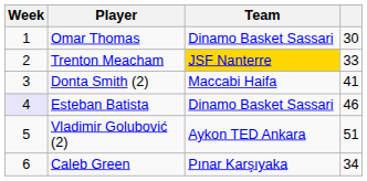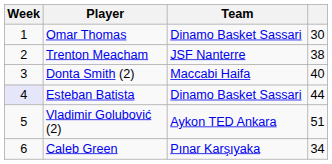Trenton Meacham | Team: gold background -> no background
Trenton Meacham | column 4: 33 -> 38
Donta Smith (2) | column 4: 41 -> 40
Esteban Batista | column 4: 46 -> 44
